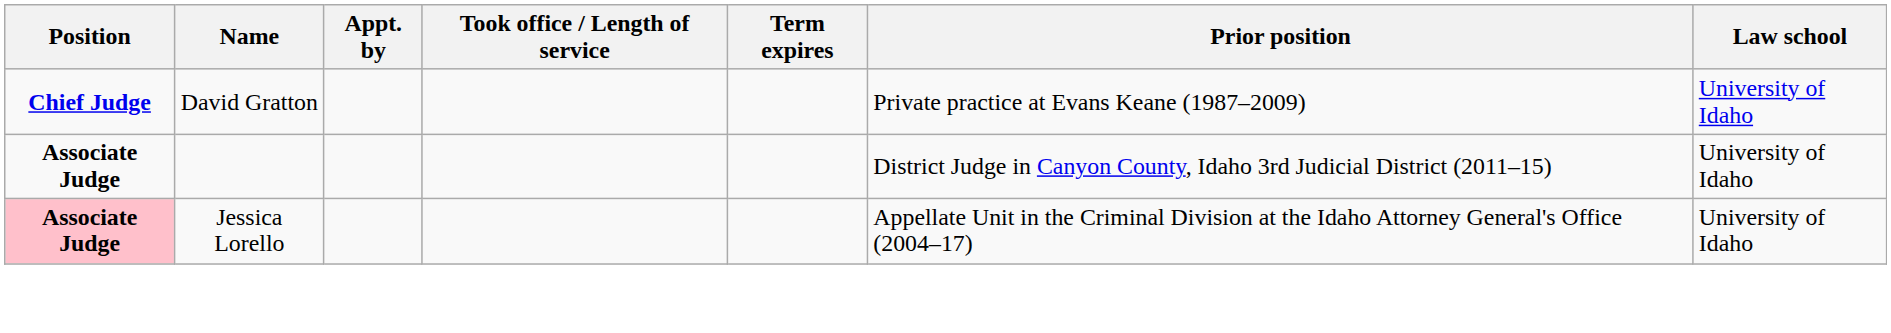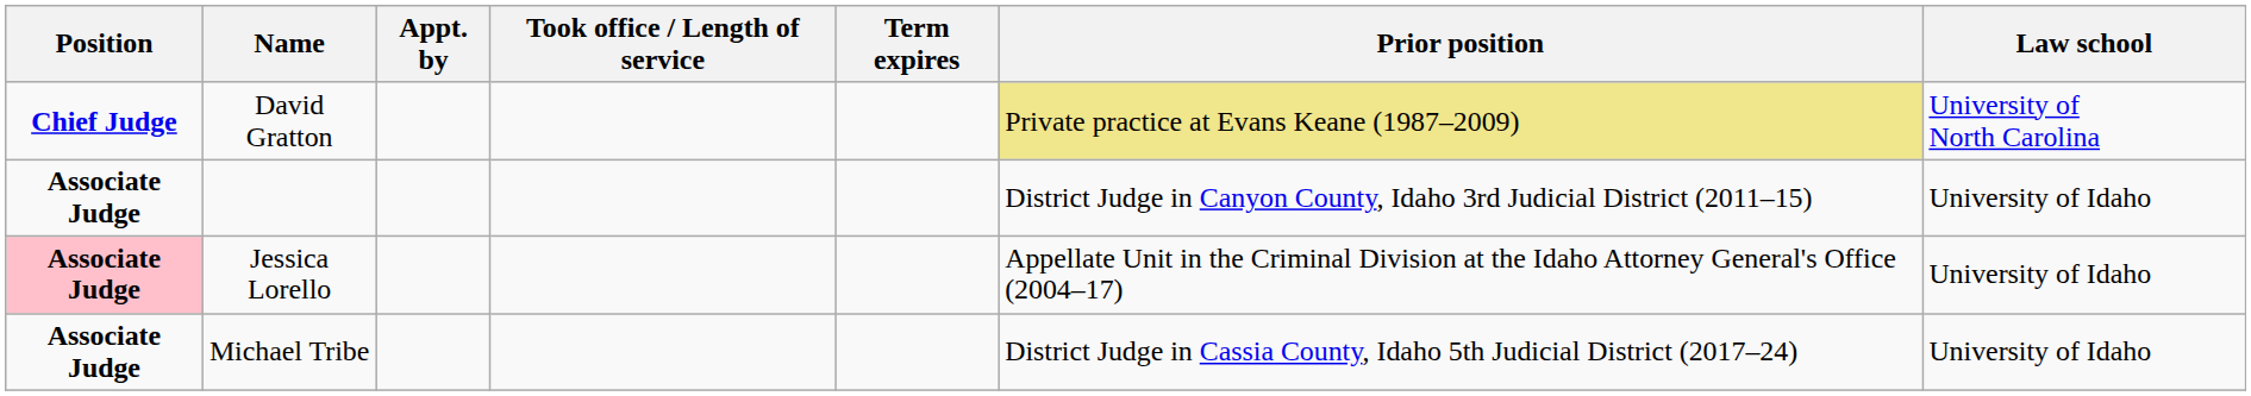David Gratton | Prior position: no background -> khaki background
David Gratton | Law school: University of Idaho -> University of North Carolina
+ row: Associate Judge | Michael Tribe | District Judge in Cassia County, Idaho 5th Judicial District (2017–24) | University of Idaho
